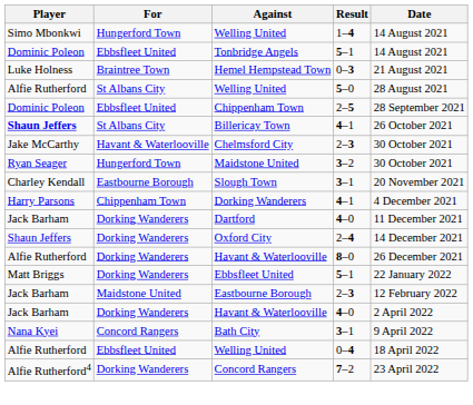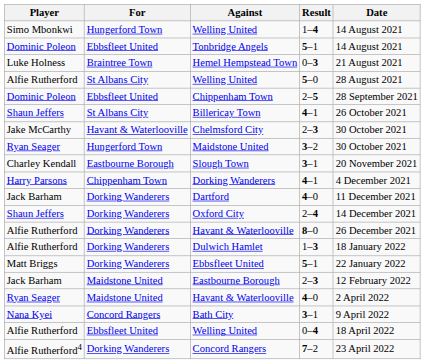Billericay Town | Player: bold -> normal
+ row: Alfie Rutherford | Dorking Wanderers | Dulwich Hamlet | 1–3 | 18 January 2022
Havant & Waterlooville / 4–0 | Player: Jack Barham -> Ryan Seager
Havant & Waterlooville / 4–0 | For: Dorking Wanderers -> Maidstone United
